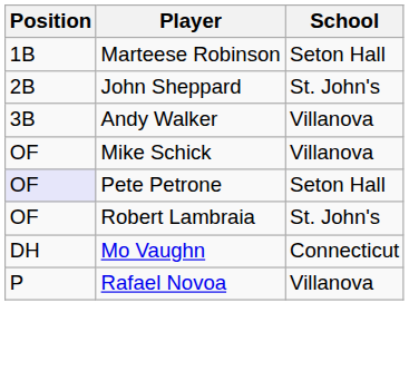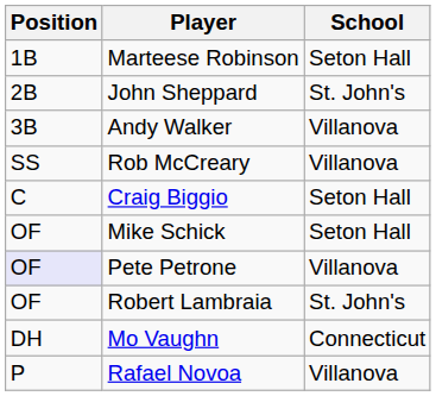+ row: SS | Rob McCreary | Villanova
+ row: C | Craig Biggio | Seton Hall
Mike Schick | School: Villanova -> Seton Hall
Pete Petrone | School: Seton Hall -> Villanova
